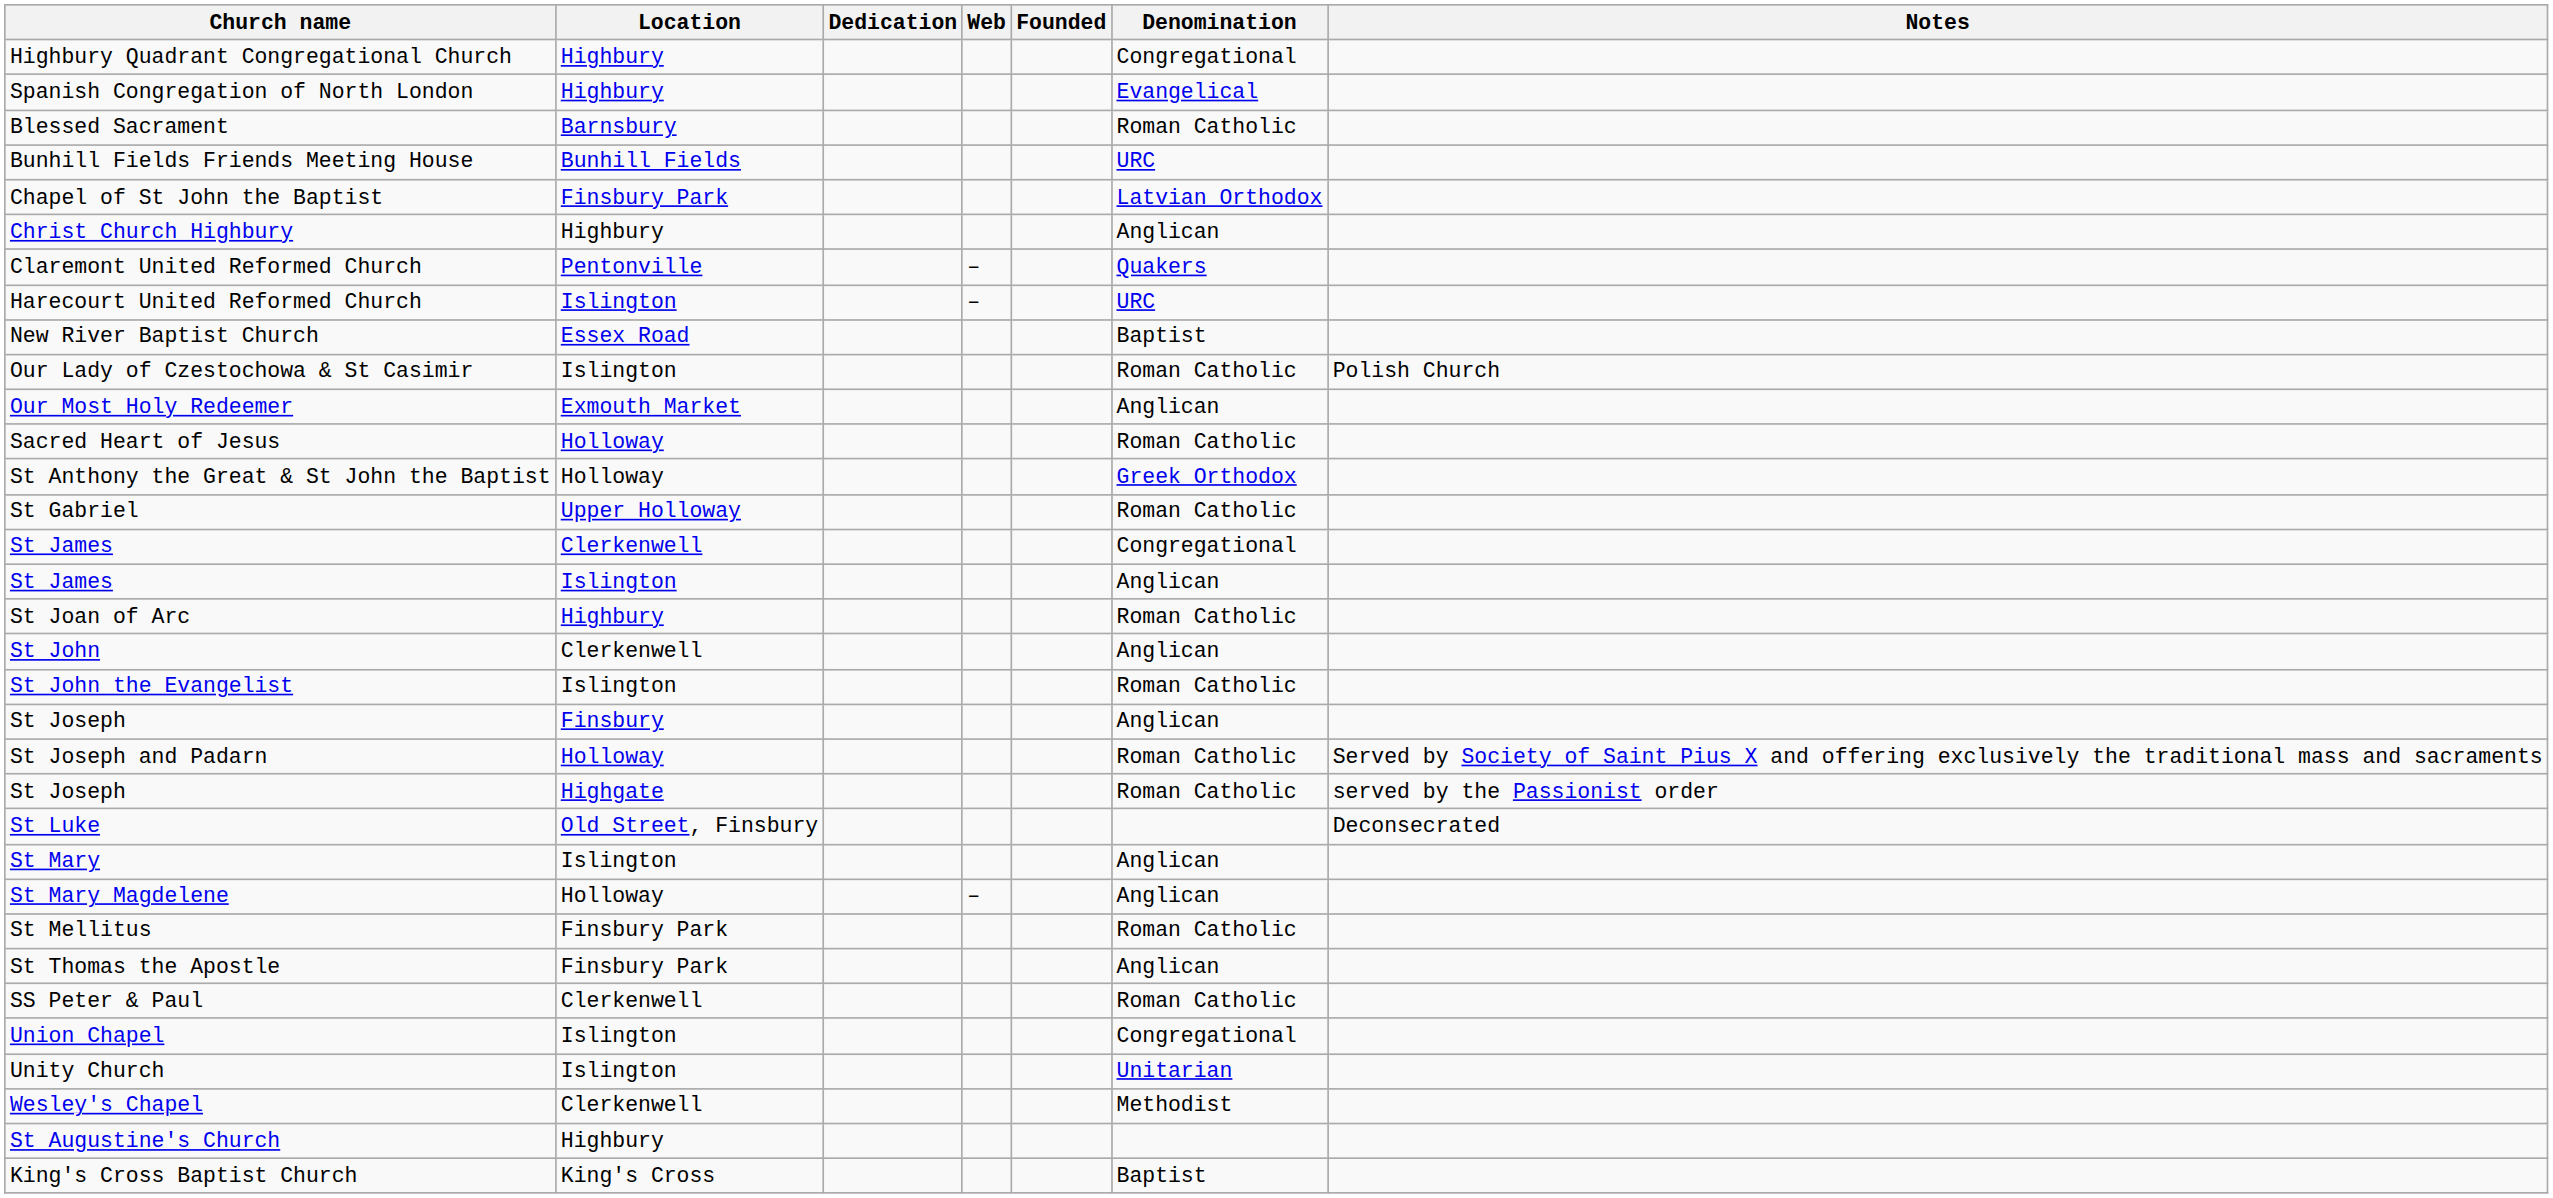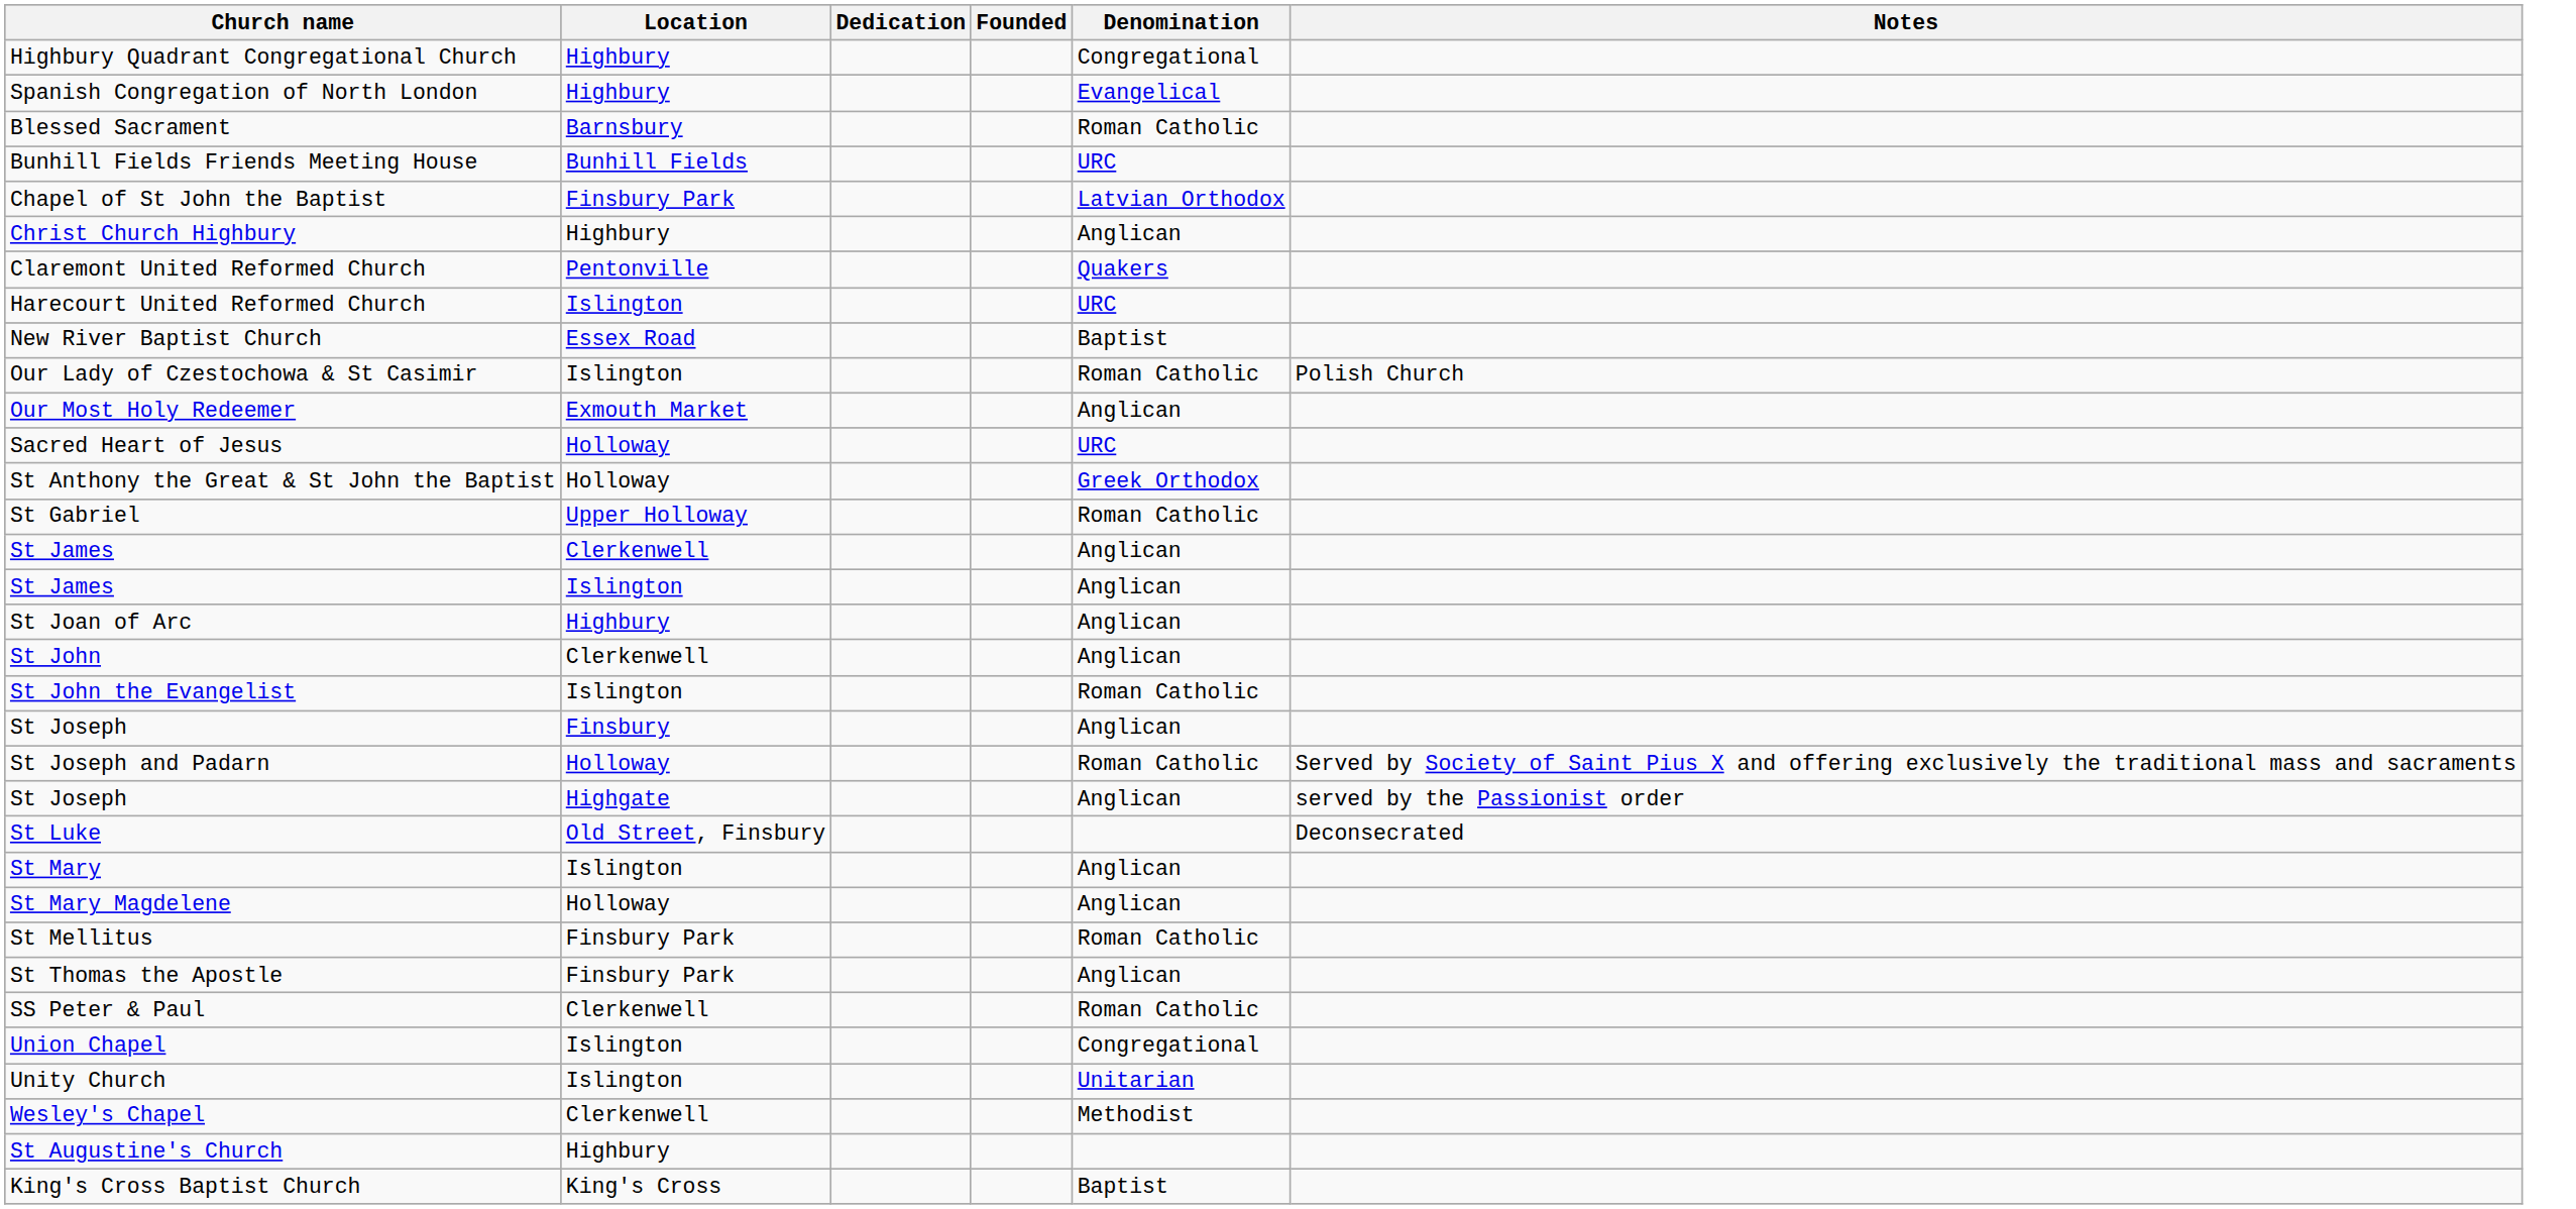- column: Web | – | – | –
Sacred Heart of Jesus | Denomination: Roman Catholic -> URC
St James / Clerkenwell | Denomination: Congregational -> Anglican
St Joan of Arc | Denomination: Roman Catholic -> Anglican
St Joseph / Highgate | Denomination: Roman Catholic -> Anglican
